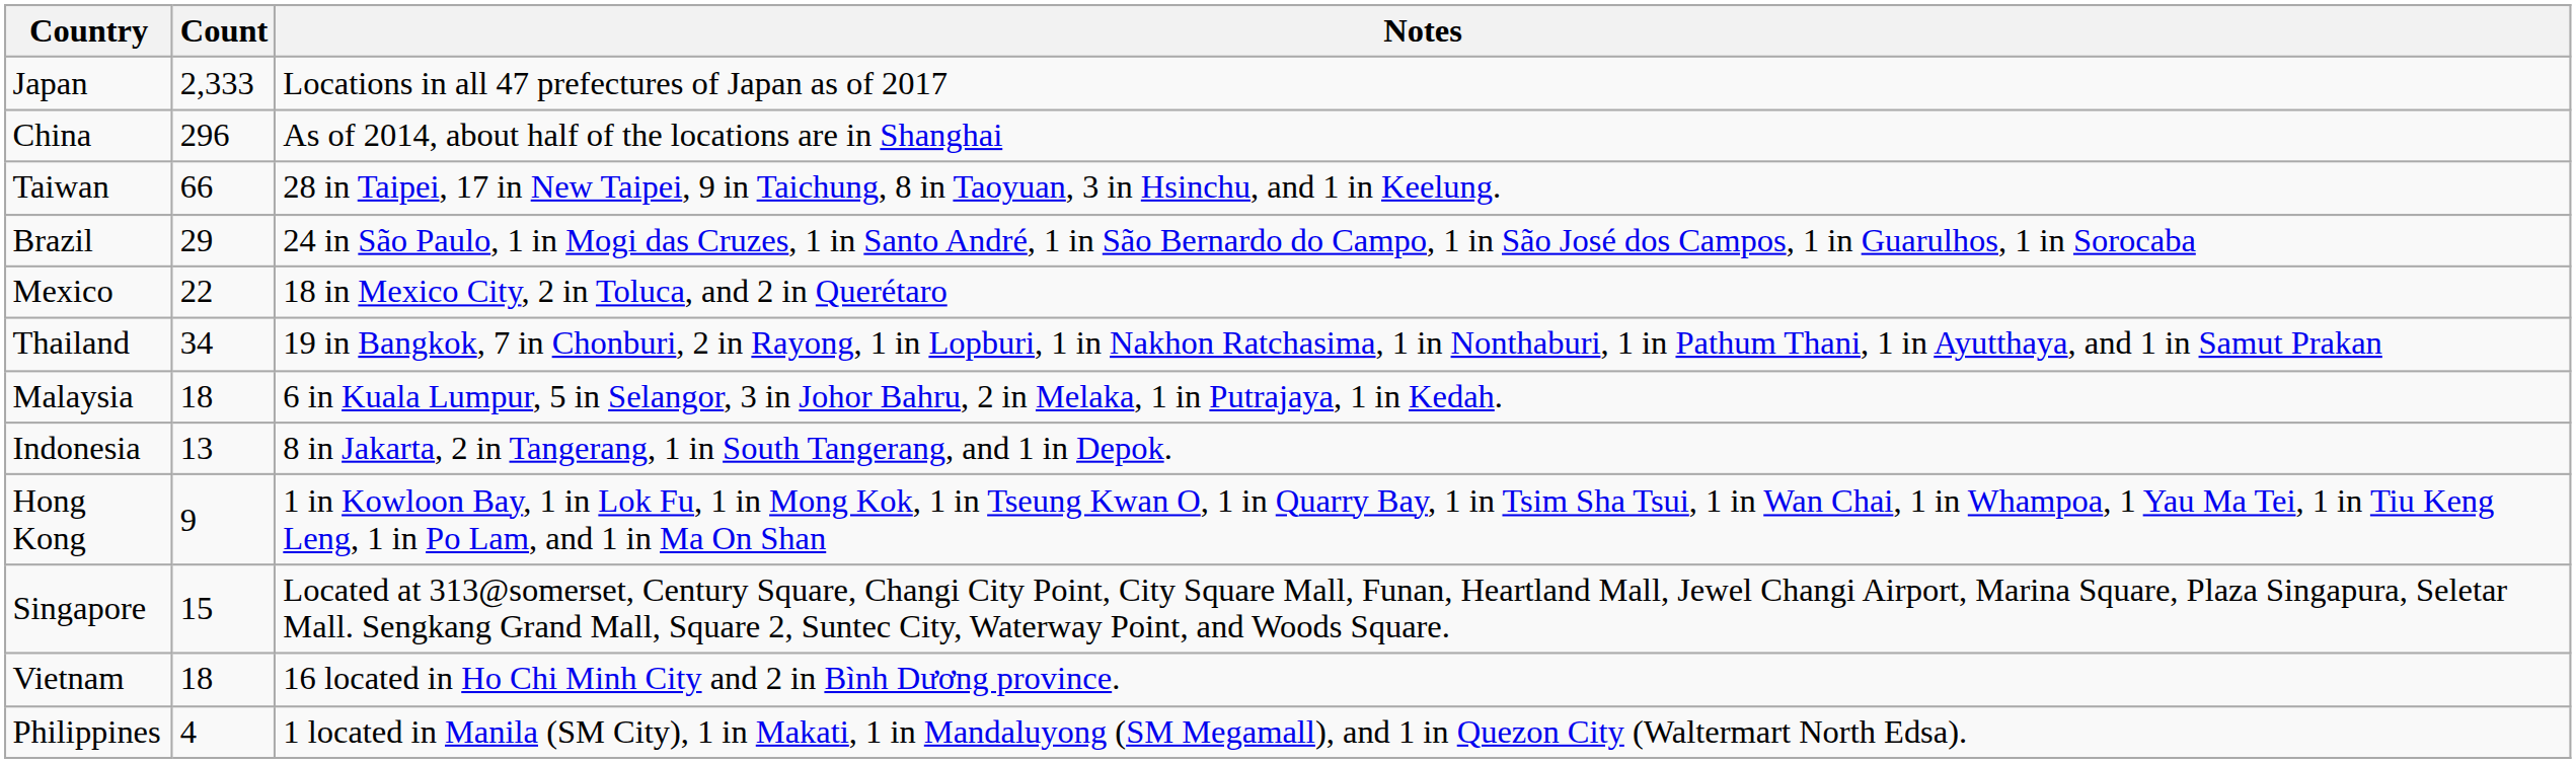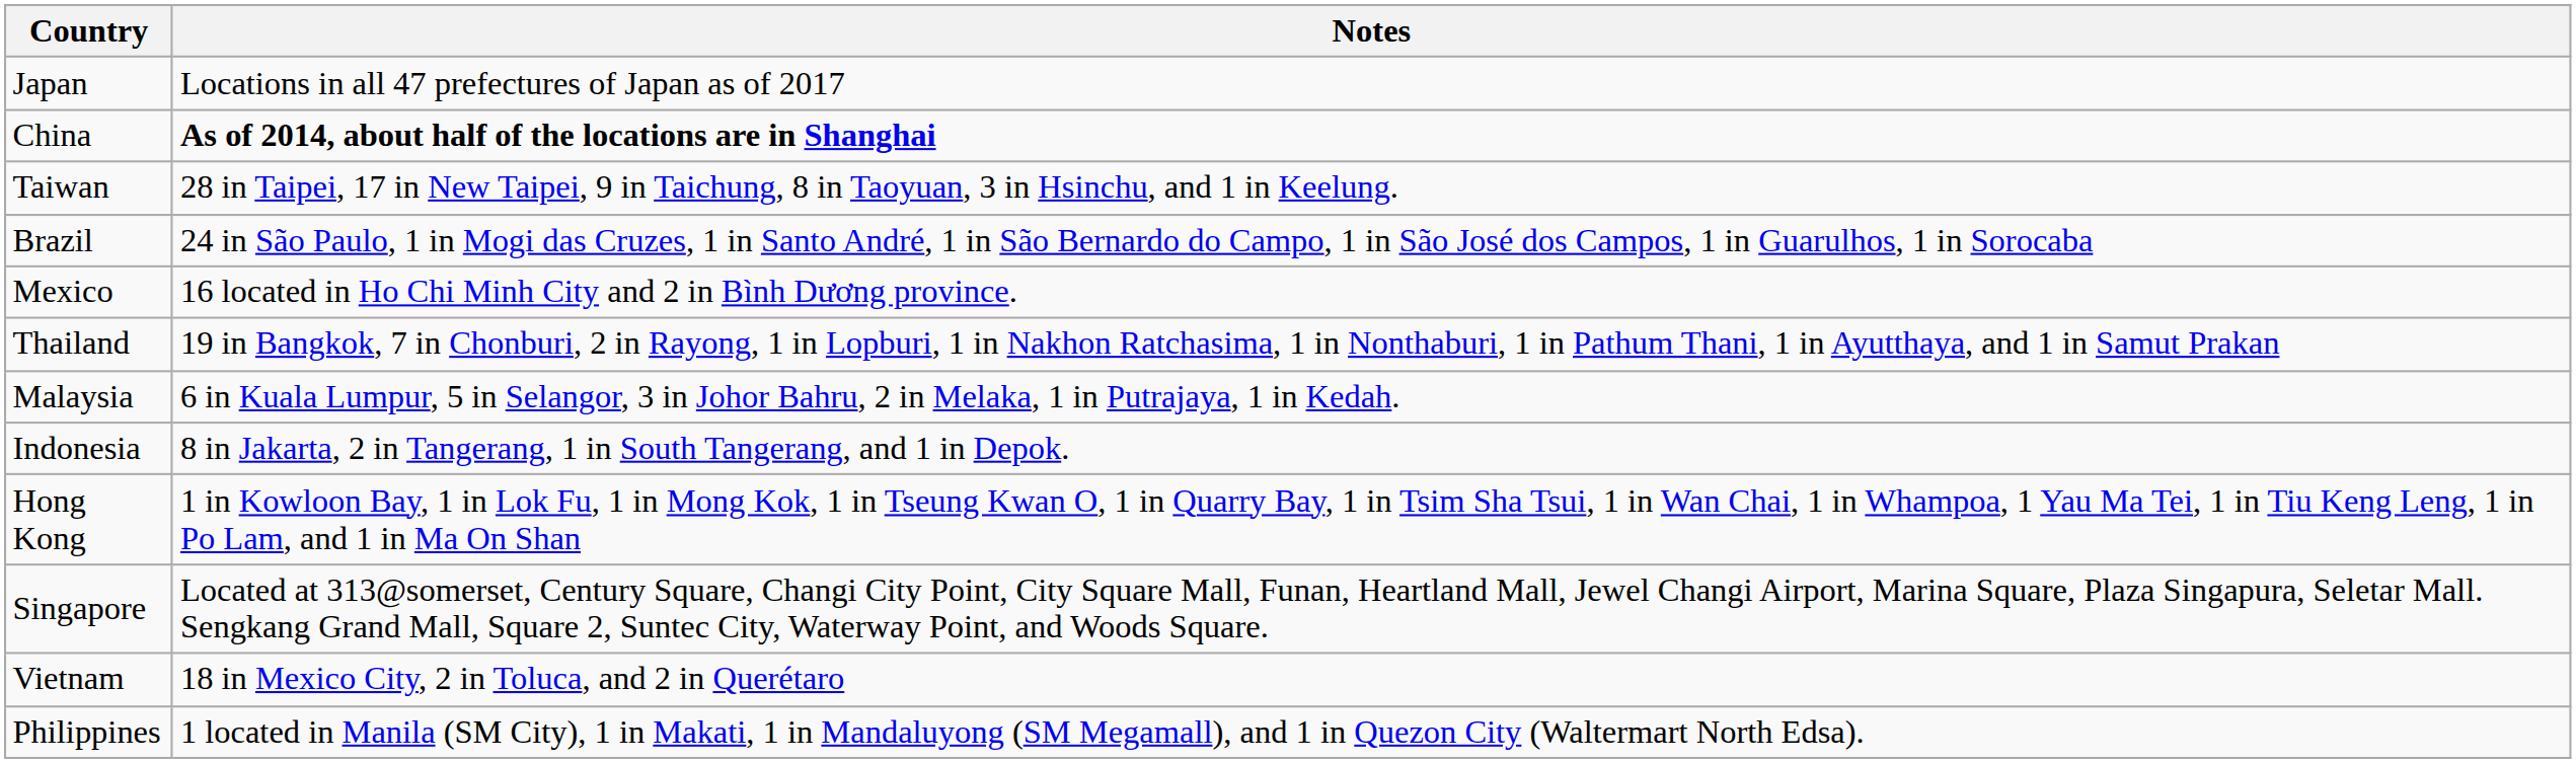- column: Count | 2,333 | 296 | 66 | 29 | 22 | 34 | 18 | 13 | 9 | 15 | 18 | 4
China | Notes: normal -> bold
Mexico | Notes: 18 in Mexico City, 2 in Toluca, and 2 in Querétaro -> 16 located in Ho Chi Minh City and 2 in Bình Dương province.
Vietnam | Notes: 16 located in Ho Chi Minh City and 2 in Bình Dương province. -> 18 in Mexico City, 2 in Toluca, and 2 in Querétaro
